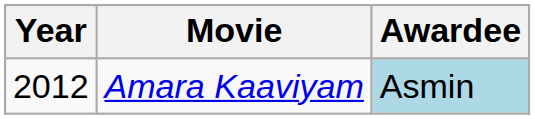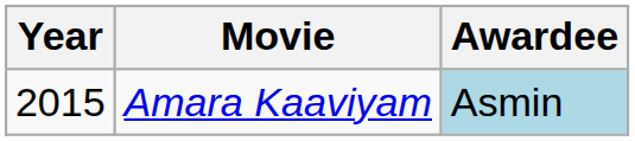Amara Kaaviyam | Year: 2012 -> 2015
